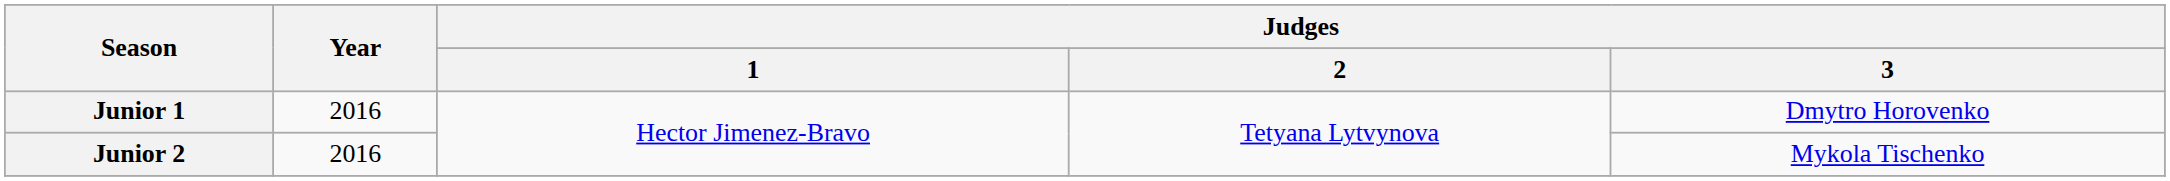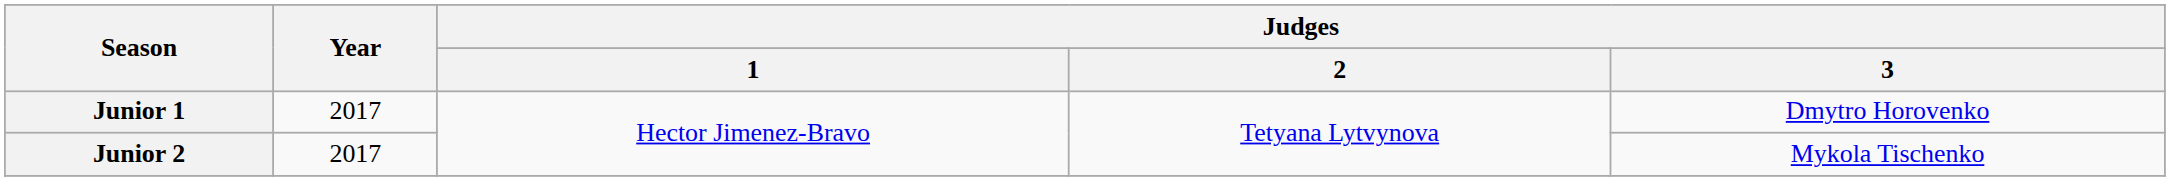Junior 1 | Year: 2016 -> 2017
Junior 2 | Year: 2016 -> 2017
